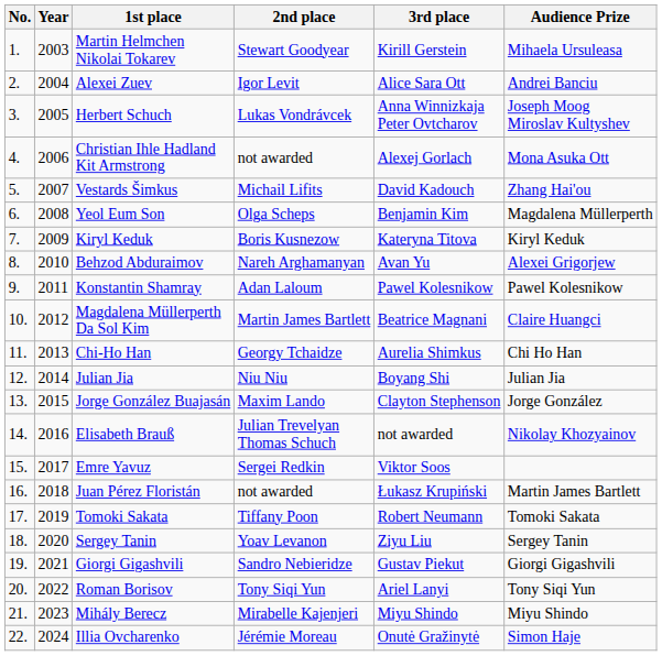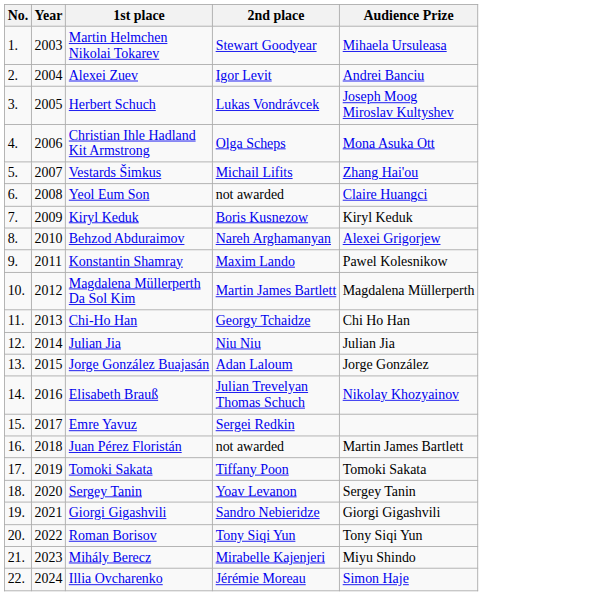- column: 3rd place | Kirill Gerstein | Alice Sara Ott | Anna Winnizkaja Peter Ovtcharov | Alexej Gorlach | David Kadouch | Benjamin Kim | Kateryna Titova | Avan Yu | Pawel Kolesnikow | Beatrice Magnani | Aurelia Shimkus | Boyang Shi | Clayton Stephenson | not awarded | Viktor Soos | Łukasz Krupiński | Robert Neumann | Ziyu Liu | Gustav Piekut | Ariel Lanyi | Miyu Shindo | Onutė Gražinytė
Christian Ihle Hadland Kit Armstrong | 2nd place: not awarded -> Olga Scheps
Yeol Eum Son | 2nd place: Olga Scheps -> not awarded
Yeol Eum Son | Audience Prize: Magdalena Müllerperth -> Claire Huangci
Konstantin Shamray | 2nd place: Adan Laloum -> Maxim Lando
Magdalena Müllerperth Da Sol Kim | Audience Prize: Claire Huangci -> Magdalena Müllerperth
Jorge González Buajasán | 2nd place: Maxim Lando -> Adan Laloum
